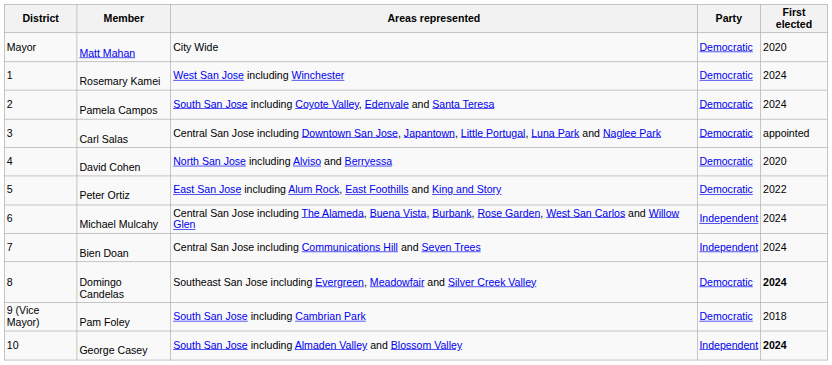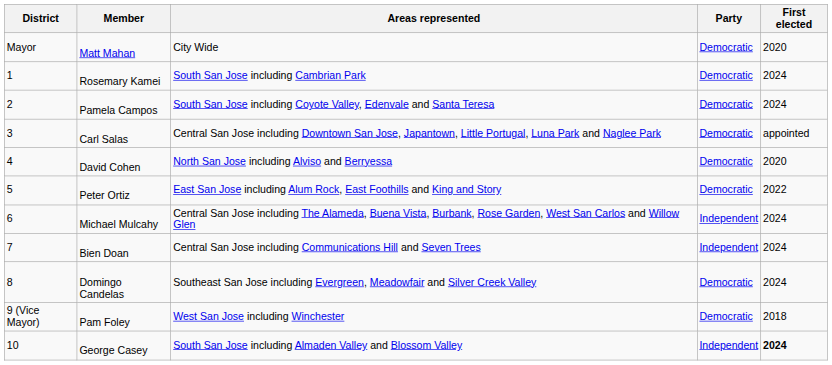Rosemary Kamei | Areas represented: West San Jose including Winchester -> South San Jose including Cambrian Park
Domingo Candelas | First elected: bold -> normal
Pam Foley | Areas represented: South San Jose including Cambrian Park -> West San Jose including Winchester
